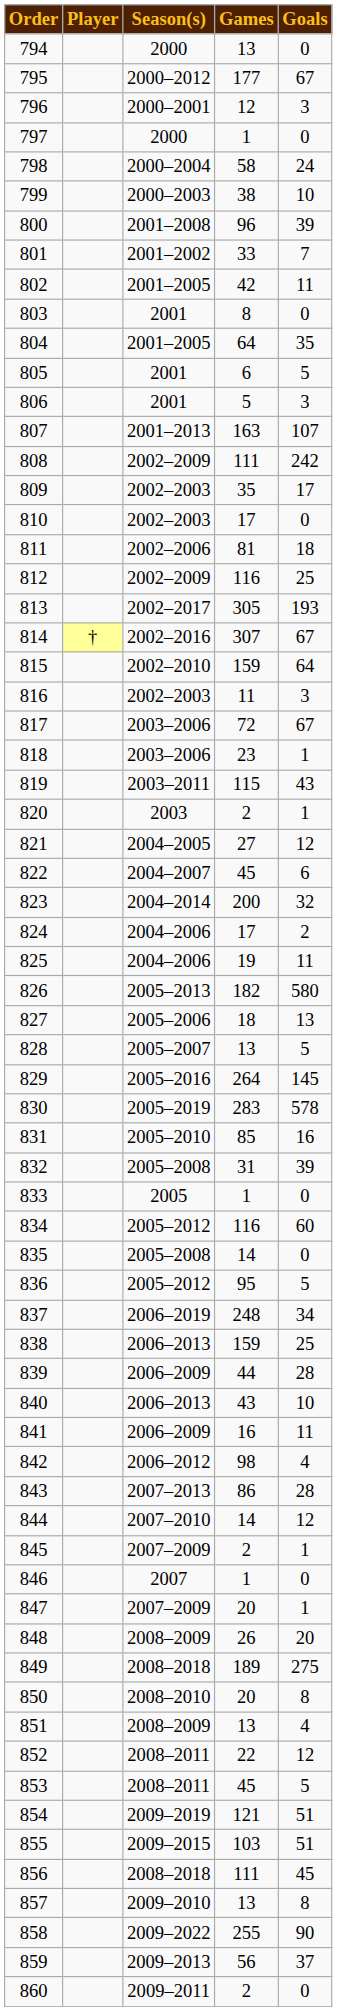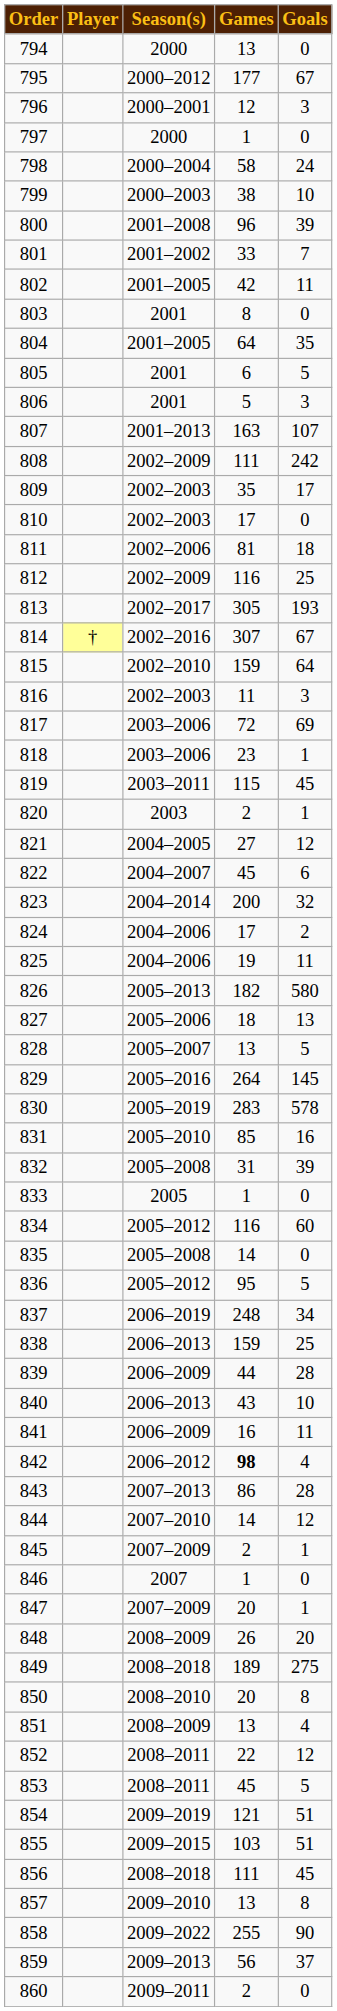817 | Goals: 67 -> 69
819 | Goals: 43 -> 45
842 | Games: normal -> bold
